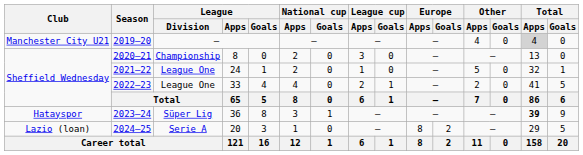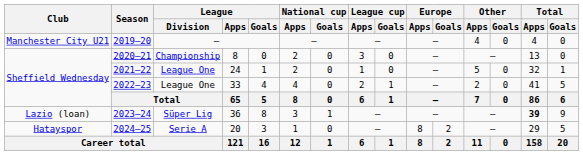2019–20 | Total / Apps: lightgrey background -> no background
2023–24 | Club: Hatayspor -> Lazio (loan)
2024–25 | Club: Lazio (loan) -> Hatayspor
